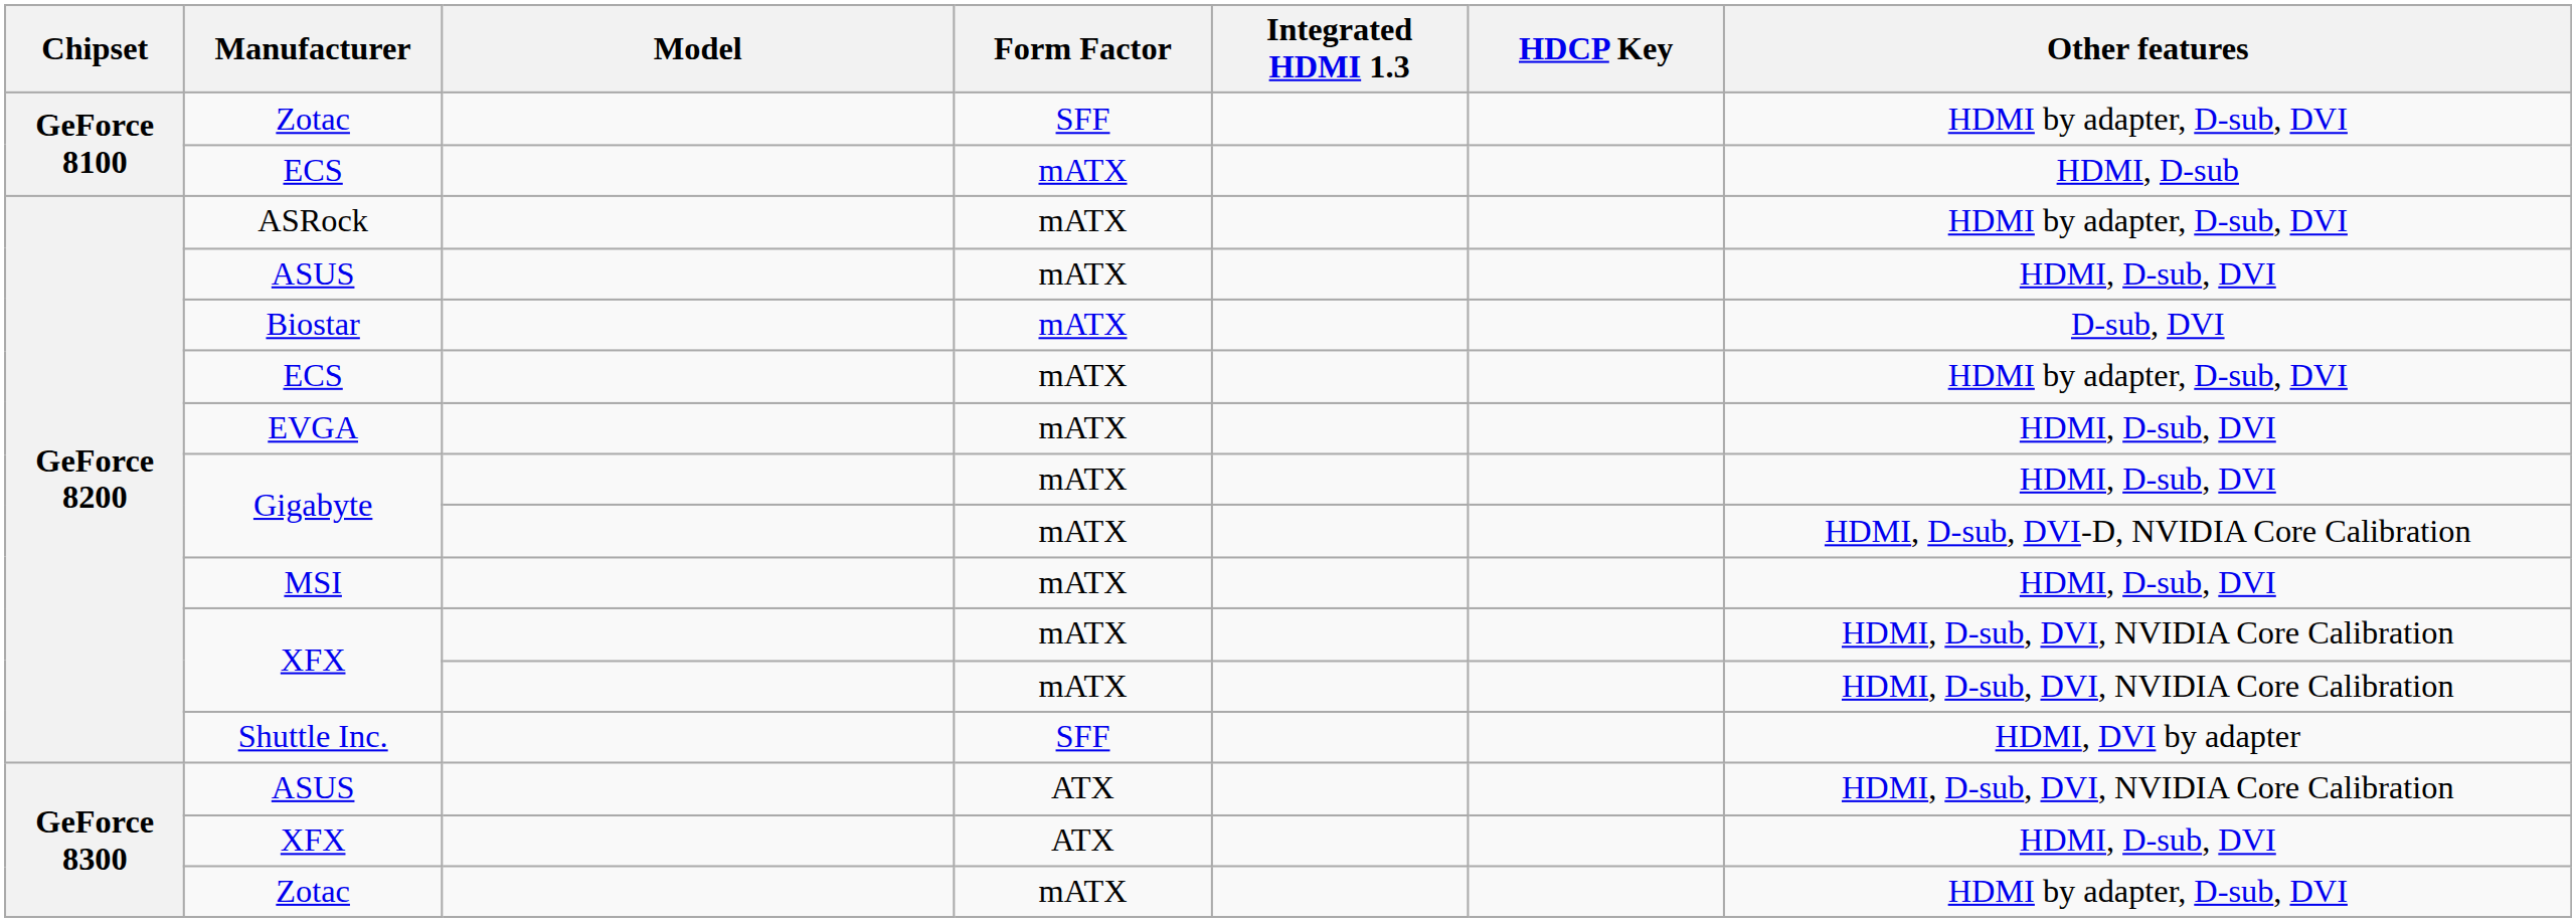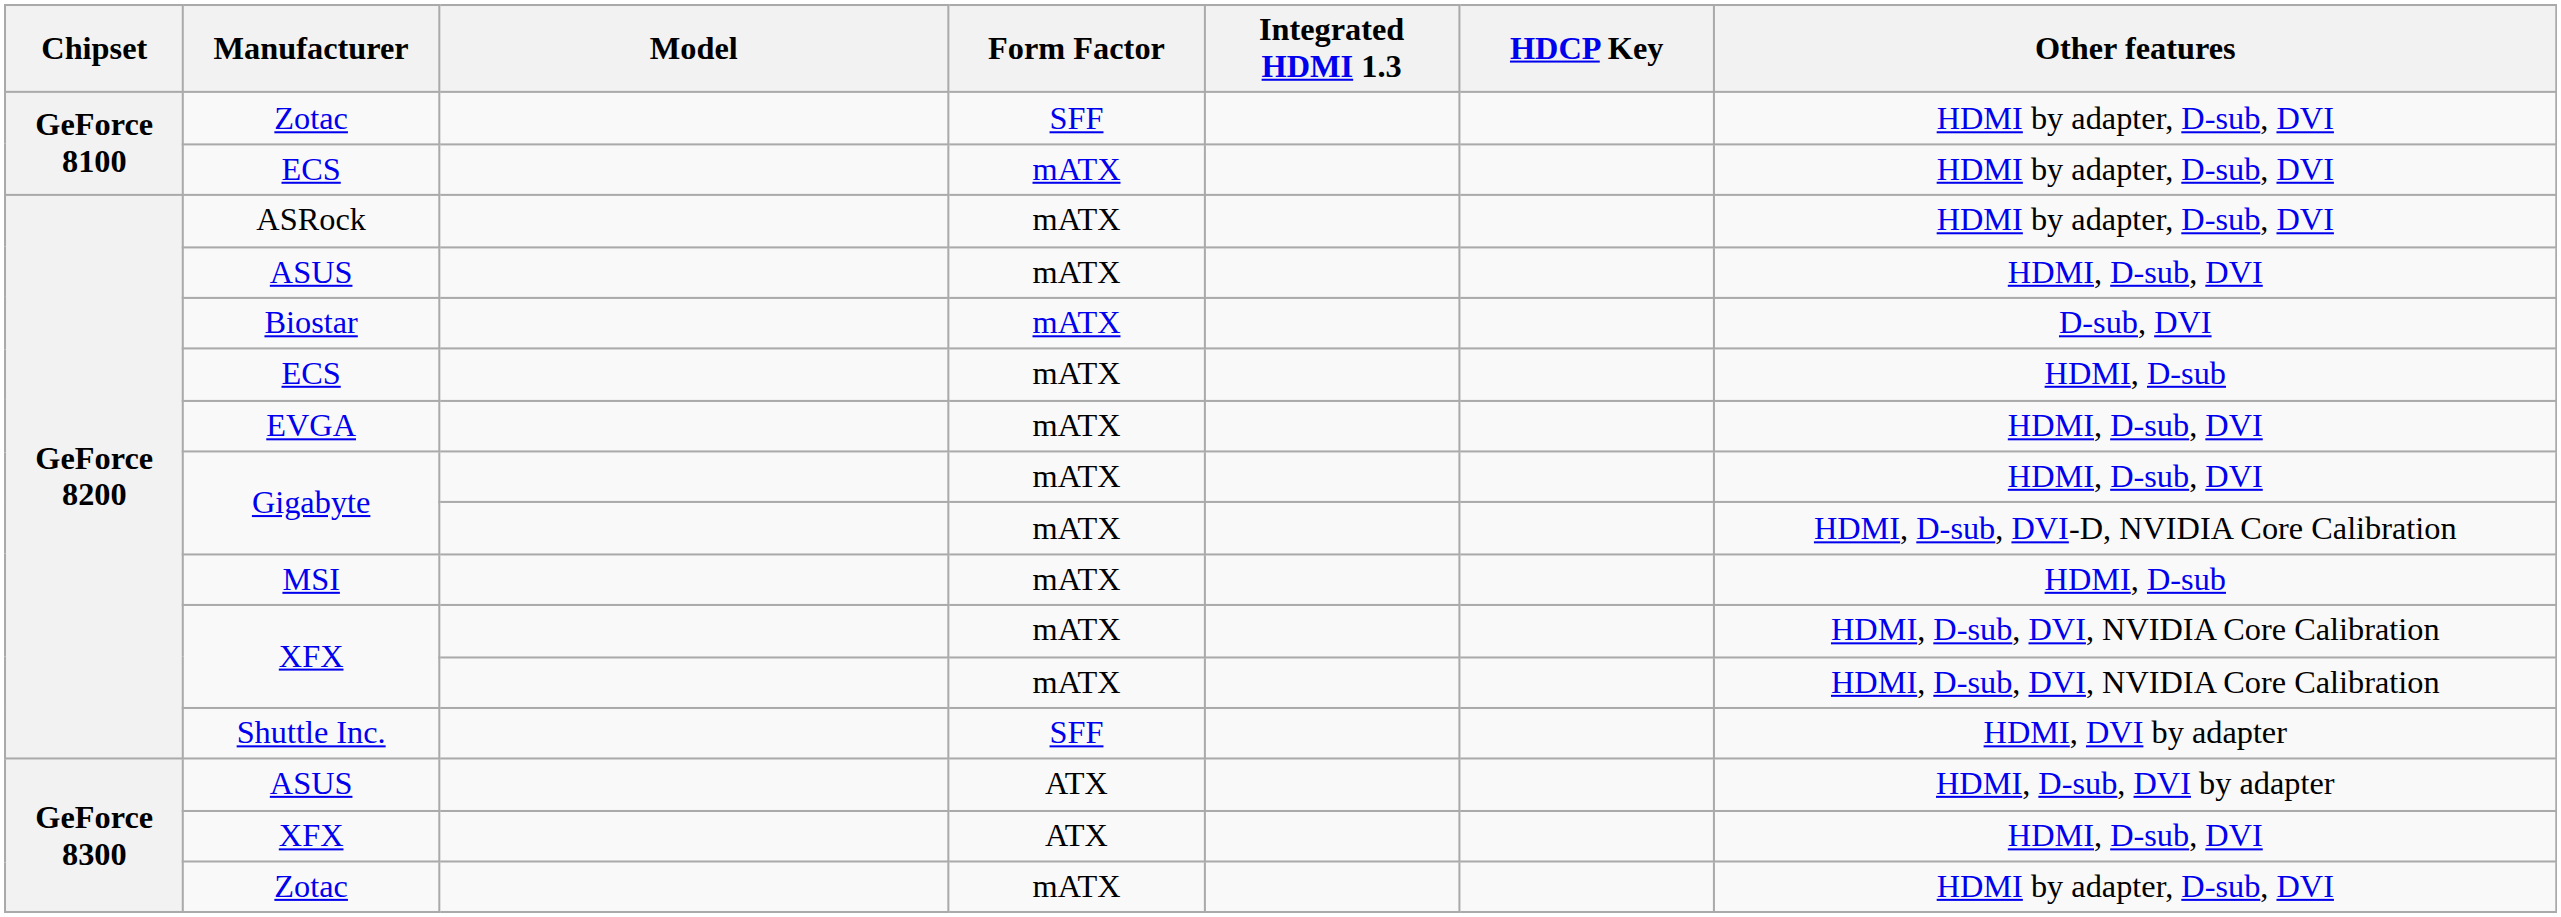GeForce 8100 / ECS | Other features: HDMI, D-sub -> HDMI by adapter, D-sub, DVI
GeForce 8200 / ECS | Other features: HDMI by adapter, D-sub, DVI -> HDMI, D-sub
MSI | Other features: HDMI, D-sub, DVI -> HDMI, D-sub
GeForce 8300 / ASUS | Other features: HDMI, D-sub, DVI, NVIDIA Core Calibration -> HDMI, D-sub, DVI by adapter
